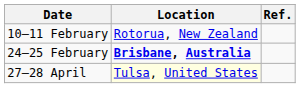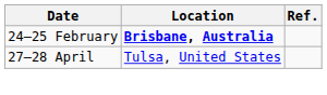- row: 10–11 February | Rotorua, New Zealand
27–28 April | Location: lightyellow background -> no background
